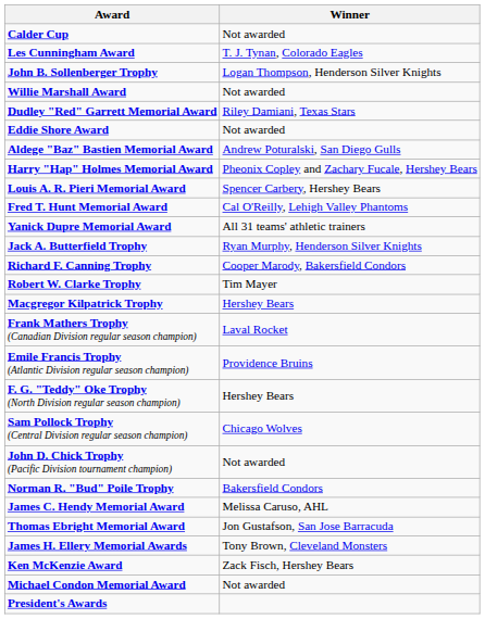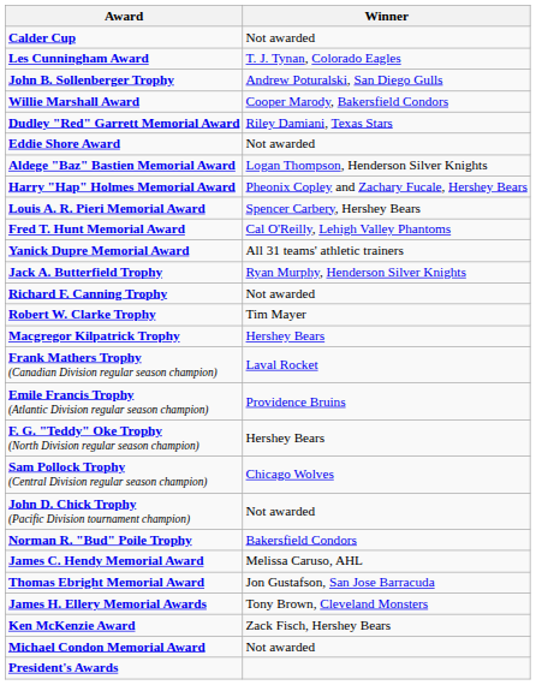John B. Sollenberger Trophy | Winner: Logan Thompson, Henderson Silver Knights -> Andrew Poturalski, San Diego Gulls
Willie Marshall Award | Winner: Not awarded -> Cooper Marody, Bakersfield Condors
Aldege "Baz" Bastien Memorial Award | Winner: Andrew Poturalski, San Diego Gulls -> Logan Thompson, Henderson Silver Knights
Richard F. Canning Trophy | Winner: Cooper Marody, Bakersfield Condors -> Not awarded
